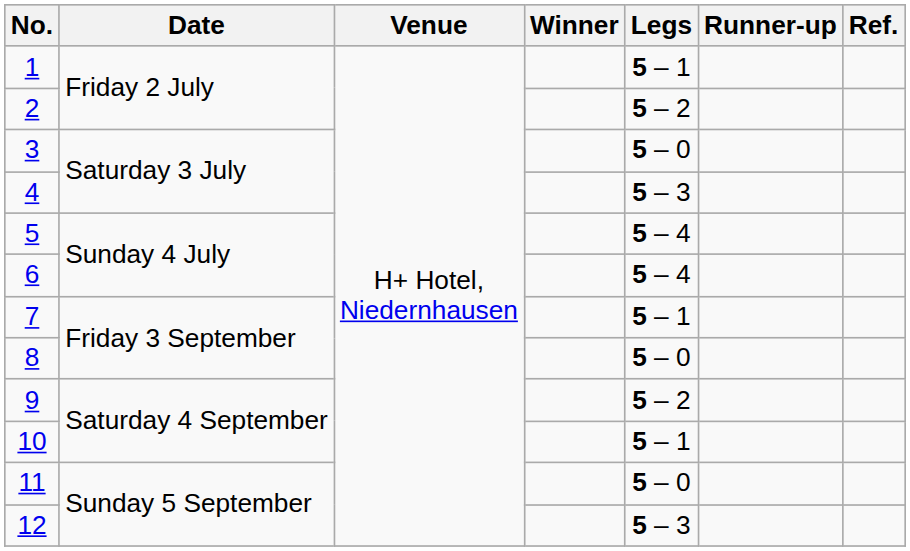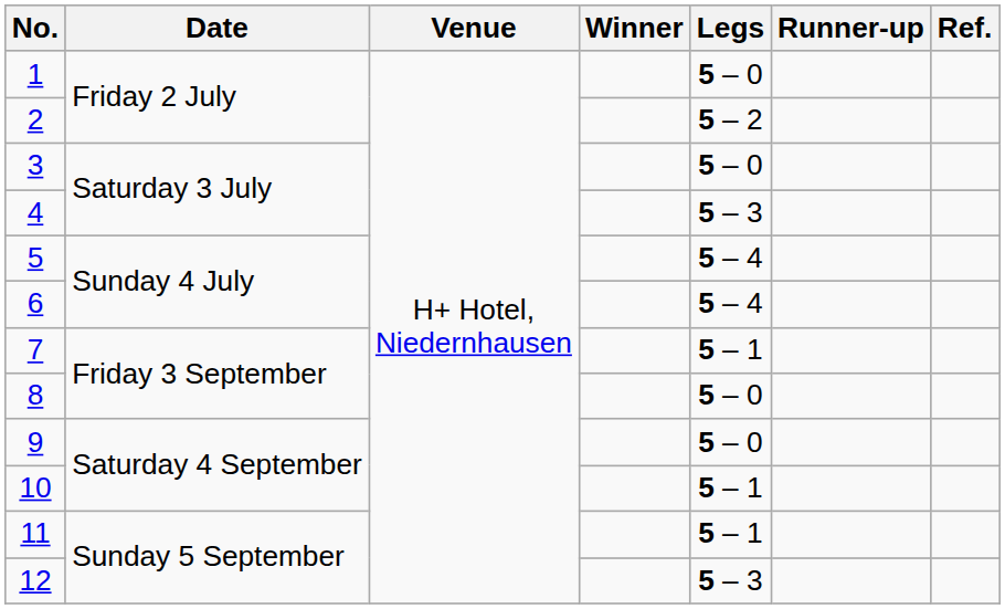1 | Legs: 5 – 1 -> 5 – 0
9 | Legs: 5 – 2 -> 5 – 0
11 | Legs: 5 – 0 -> 5 – 1
